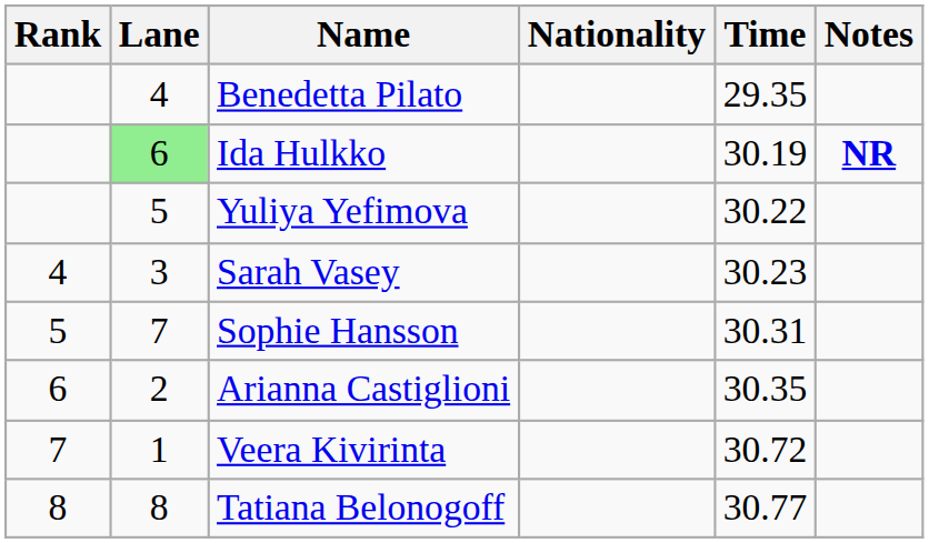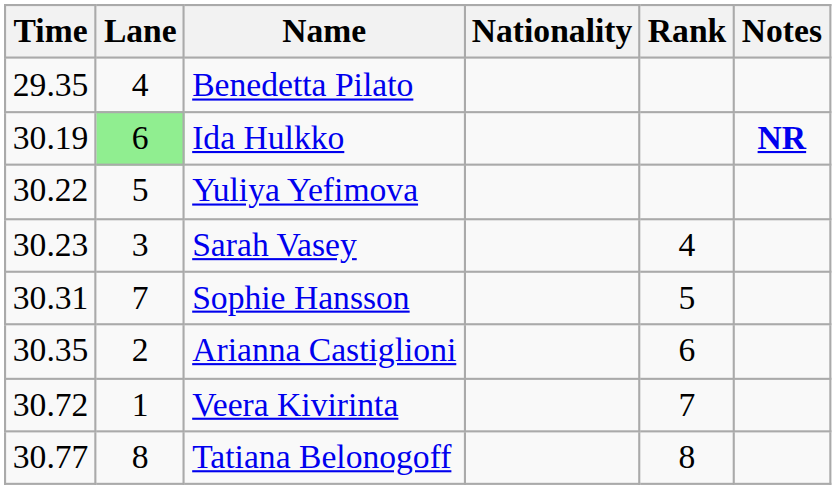columns swapped: Rank <-> Time
